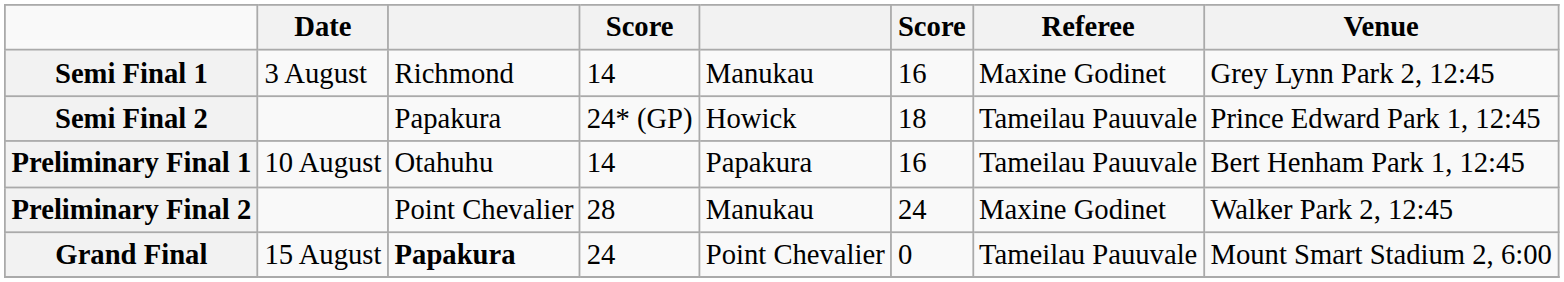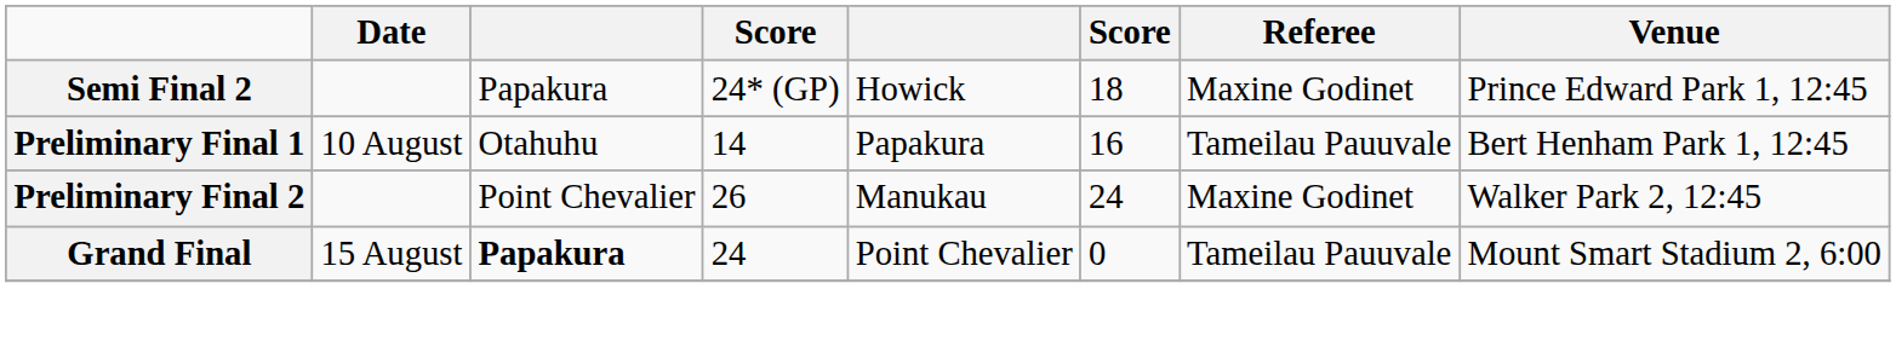- row: Semi Final 1 | 3 August | Richmond | 14 | Manukau | 16 | Maxine Godinet | Grey Lynn Park 2, 12:45
Semi Final 2 | Referee: Tameilau Pauuvale -> Maxine Godinet
Preliminary Final 2 | column 4: 28 -> 26
